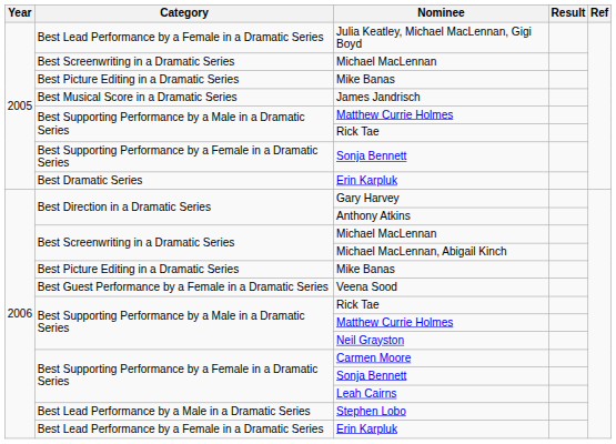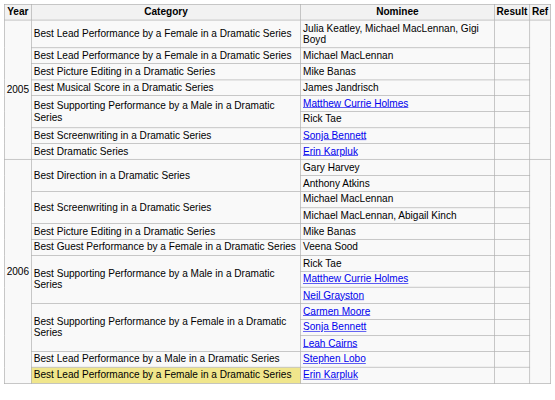2005 / Michael MacLennan | Category: Best Screenwriting in a Dramatic Series -> Best Lead Performance by a Female in a Dramatic Series
2005 / Sonja Bennett | Category: Best Supporting Performance by a Female in a Dramatic Series -> Best Screenwriting in a Dramatic Series
2006 / Erin Karpluk | Category: no background -> khaki background
